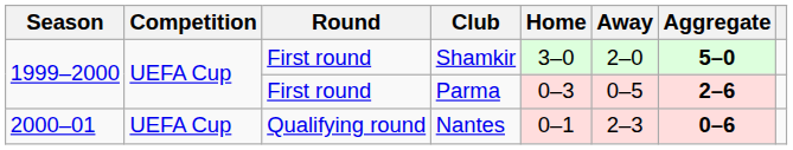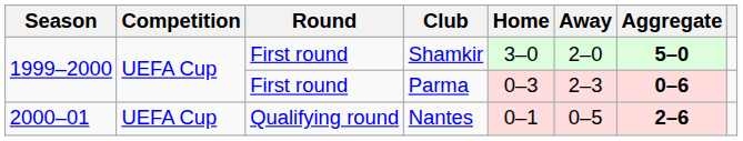Parma | Away: 0–5 -> 2–3
Parma | Aggregate: 2–6 -> 0–6
Nantes | Away: 2–3 -> 0–5
Nantes | Aggregate: 0–6 -> 2–6
